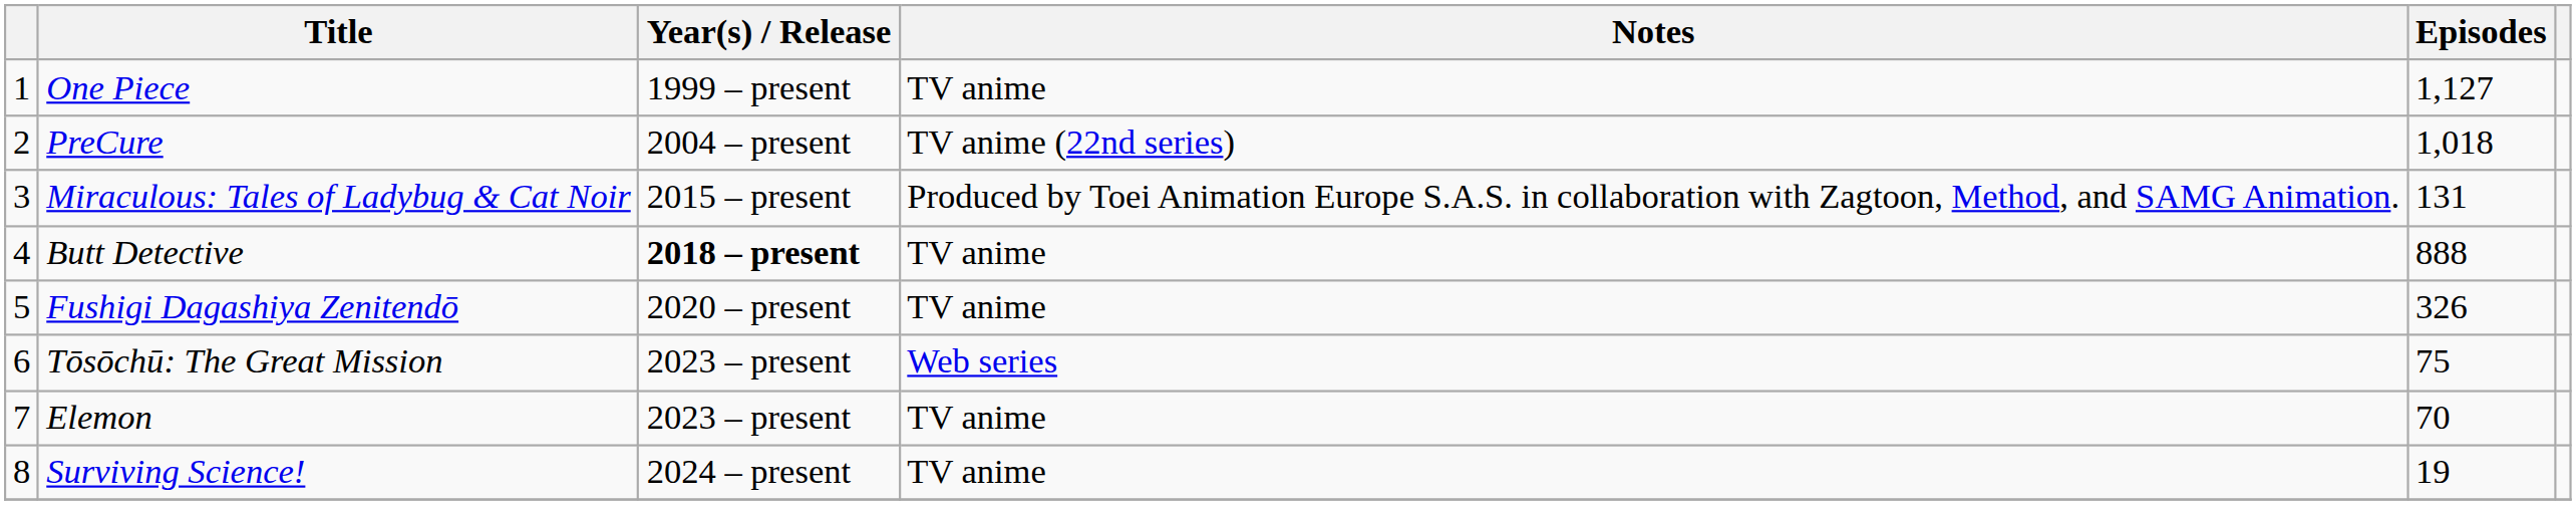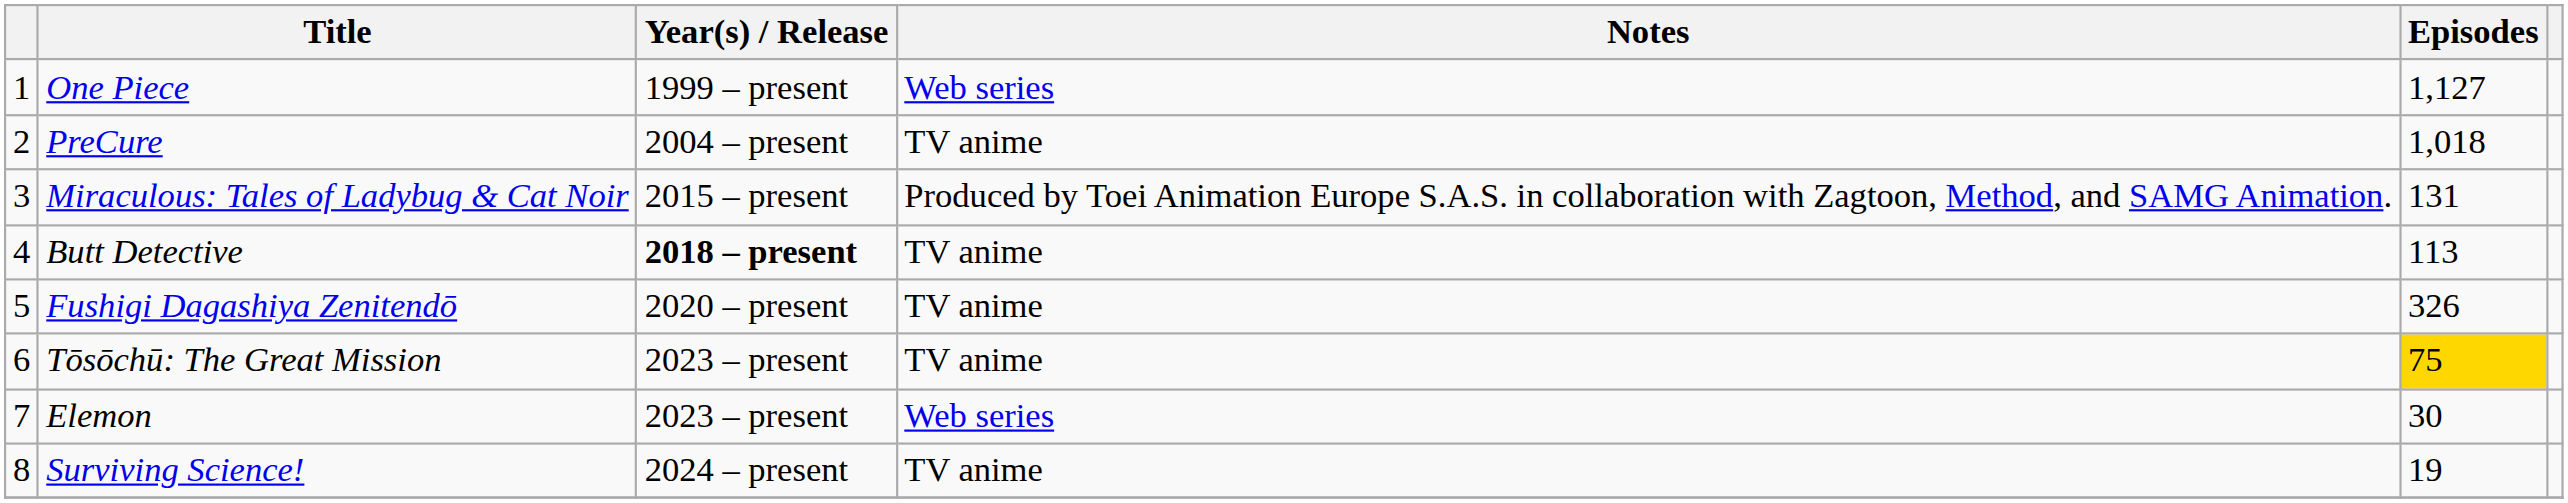One Piece | Notes: TV anime -> Web series
PreCure | Notes: TV anime (22nd series) -> TV anime
Butt Detective | Episodes: 888 -> 113
Tōsōchū: The Great Mission | Notes: Web series -> TV anime
Tōsōchū: The Great Mission | Episodes: no background -> gold background
Elemon | Notes: TV anime -> Web series
Elemon | Episodes: 70 -> 30
